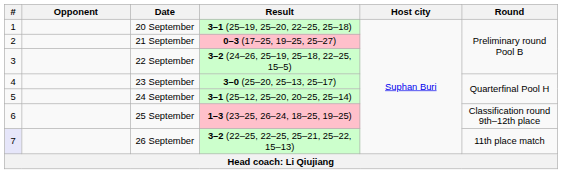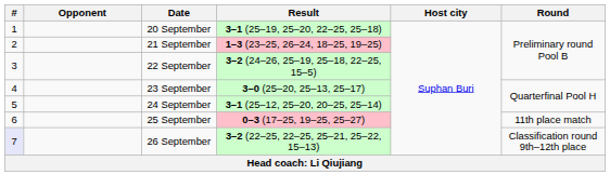21 September | Result: 0–3 (17–25, 19–25, 25–27) -> 1–3 (23–25, 26–24, 18–25, 19–25)
25 September | Result: 1–3 (23–25, 26–24, 18–25, 19–25) -> 0–3 (17–25, 19–25, 25–27)
25 September | Round: Classification round 9th–12th place -> 11th place match
26 September | Round: 11th place match -> Classification round 9th–12th place
